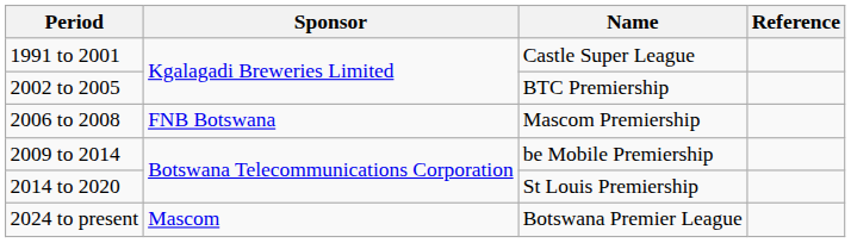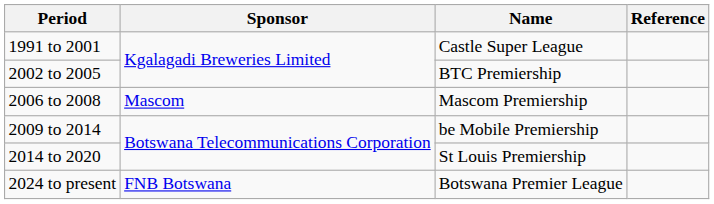2006 to 2008 | Sponsor: FNB Botswana -> Mascom
2024 to present | Sponsor: Mascom -> FNB Botswana
